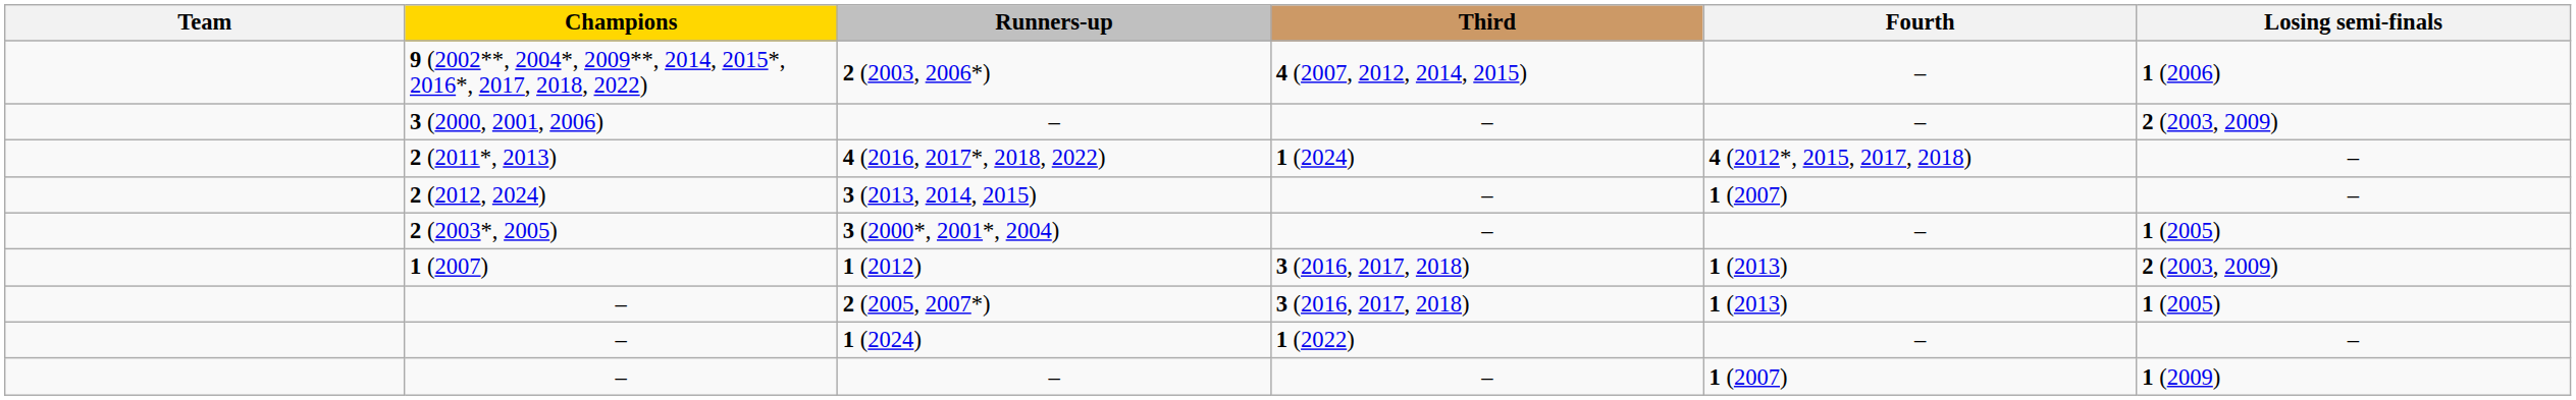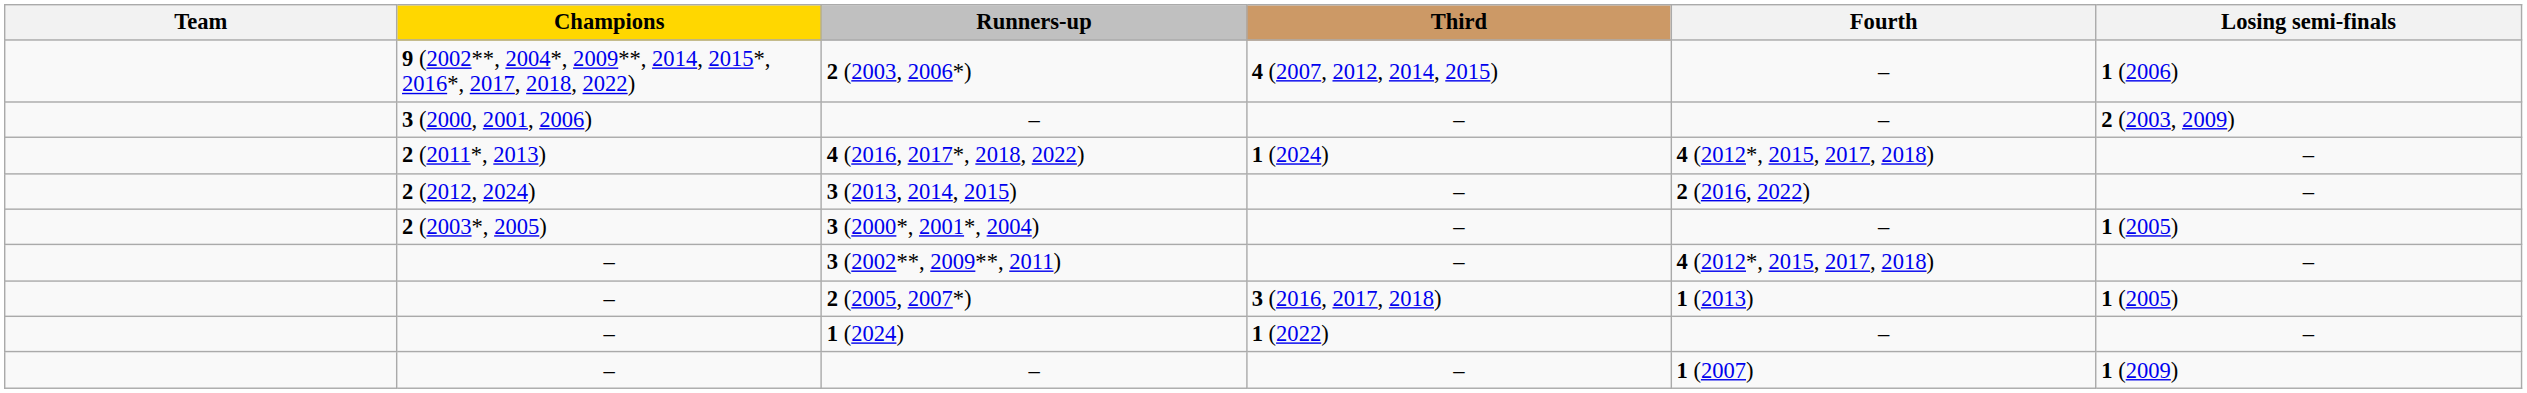3 (2013, 2014, 2015) | Fourth: 1 (2007) -> 2 (2016, 2022)
- row: 1 (2007) | 1 (2012) | 3 (2016, 2017, 2018) | 1 (2013) | 2 (2003, 2009)
+ row: – | 3 (2002**, 2009**, 2011) | – | 4 (2012*, 2015, 2017, 2018) | –
